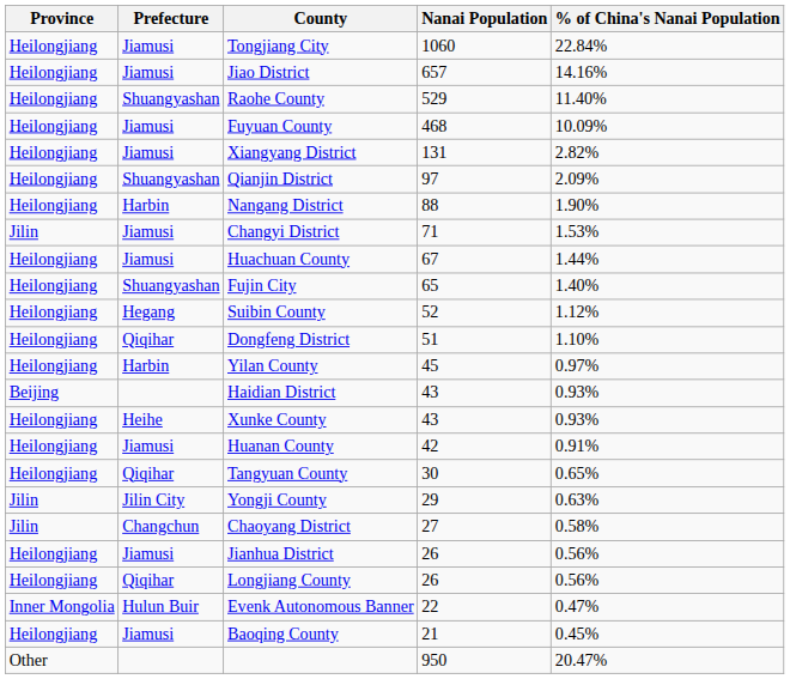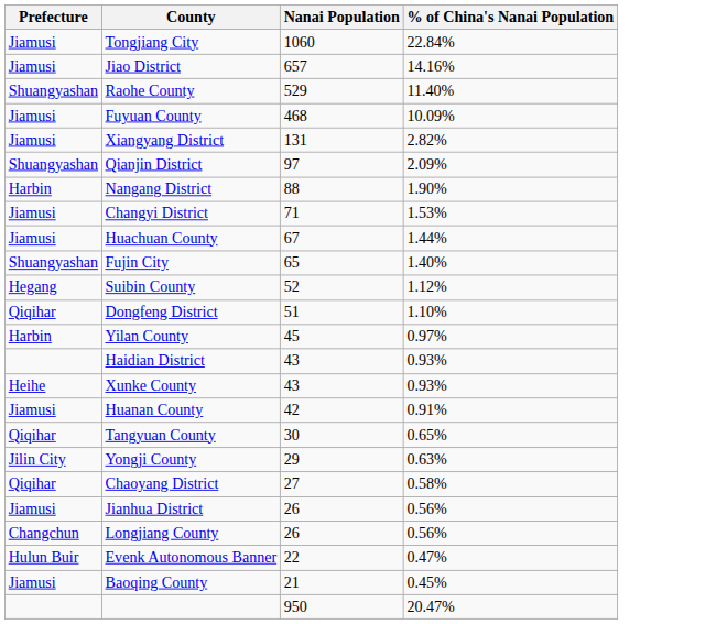- column: Province | Heilongjiang | Heilongjiang | Heilongjiang | Heilongjiang | Heilongjiang | Heilongjiang | Heilongjiang | Jilin | Heilongjiang | Heilongjiang | Heilongjiang | Heilongjiang | Heilongjiang | Beijing | Heilongjiang | Heilongjiang | Heilongjiang | Jilin | Jilin | Heilongjiang | Heilongjiang | Inner Mongolia | Heilongjiang | Other
Chaoyang District | Prefecture: Changchun -> Qiqihar
Longjiang County | Prefecture: Qiqihar -> Changchun
